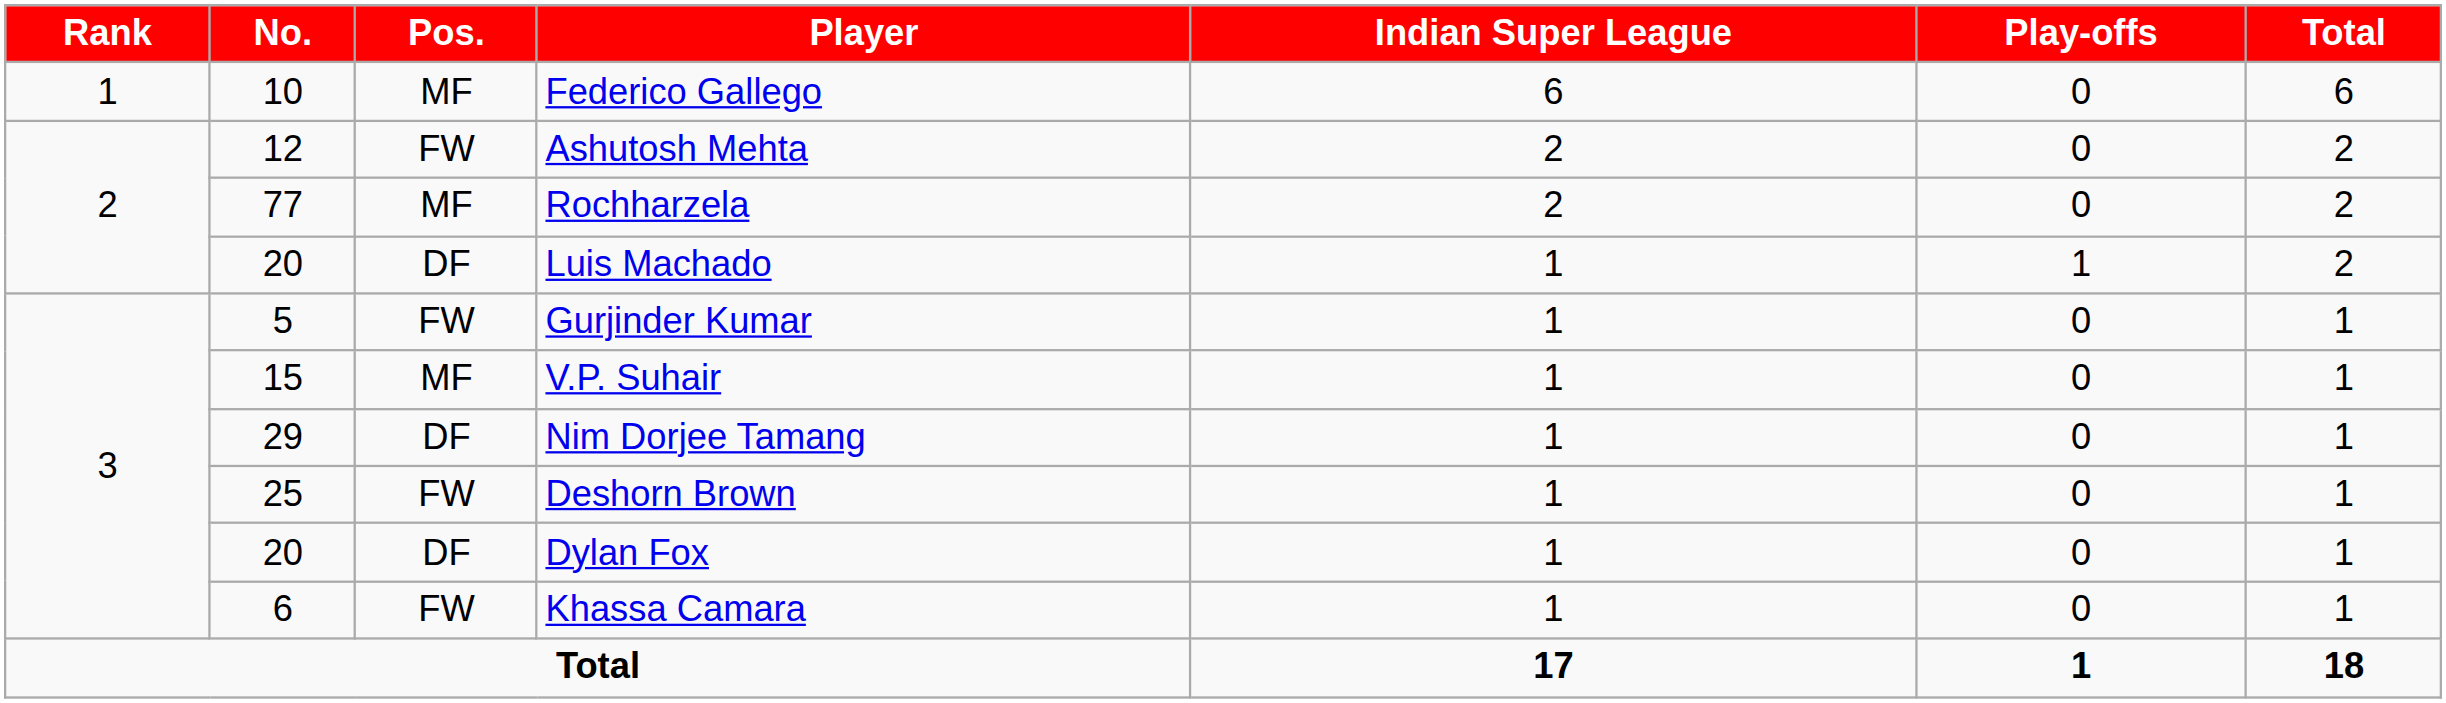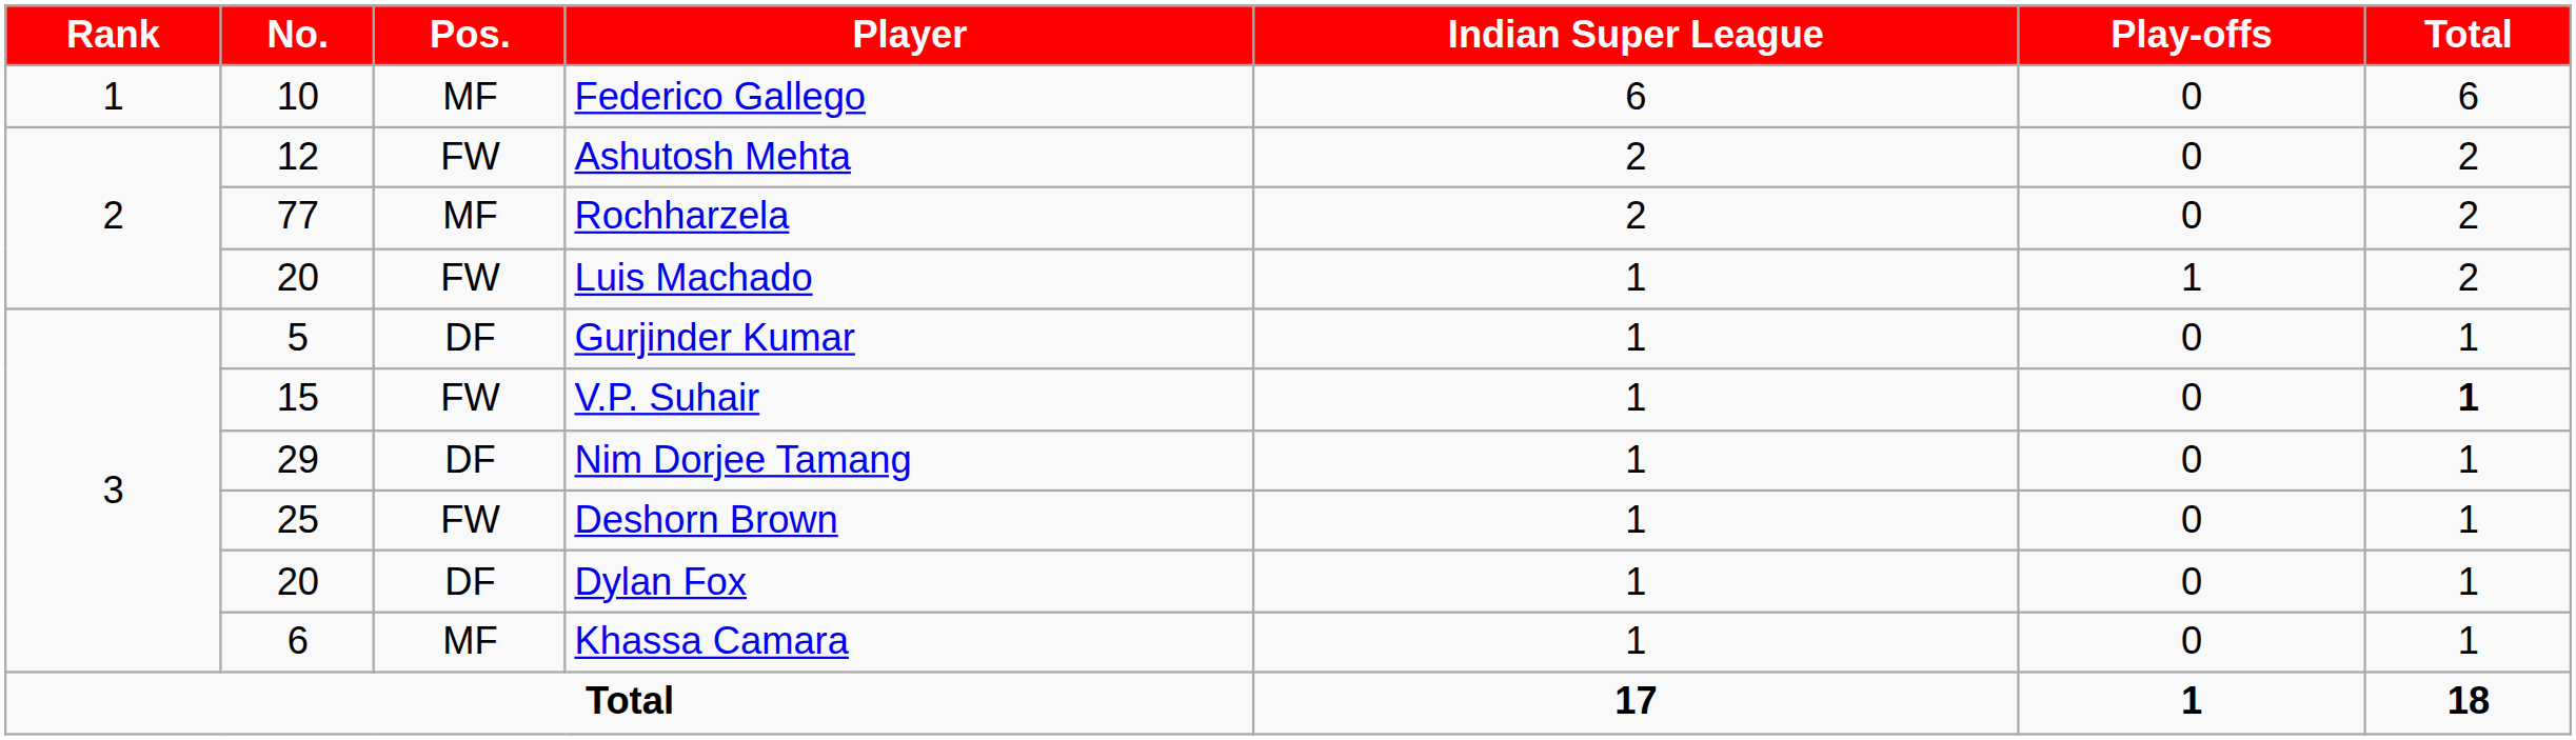Luis Machado | Pos.: DF -> FW
Gurjinder Kumar | Pos.: FW -> DF
V.P. Suhair | Pos.: MF -> FW
V.P. Suhair | Total: normal -> bold
Khassa Camara | Pos.: FW -> MF
